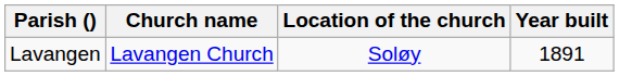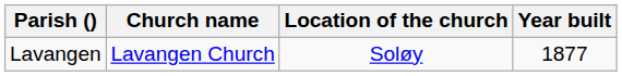Lavangen | Year built: 1891 -> 1877
